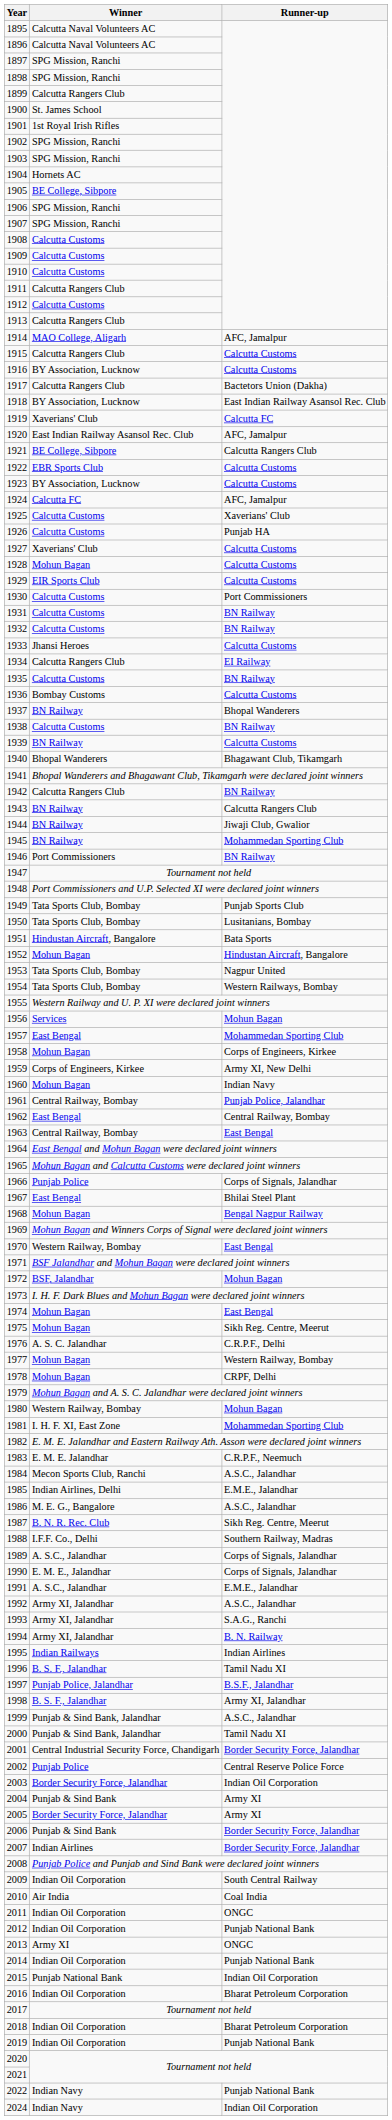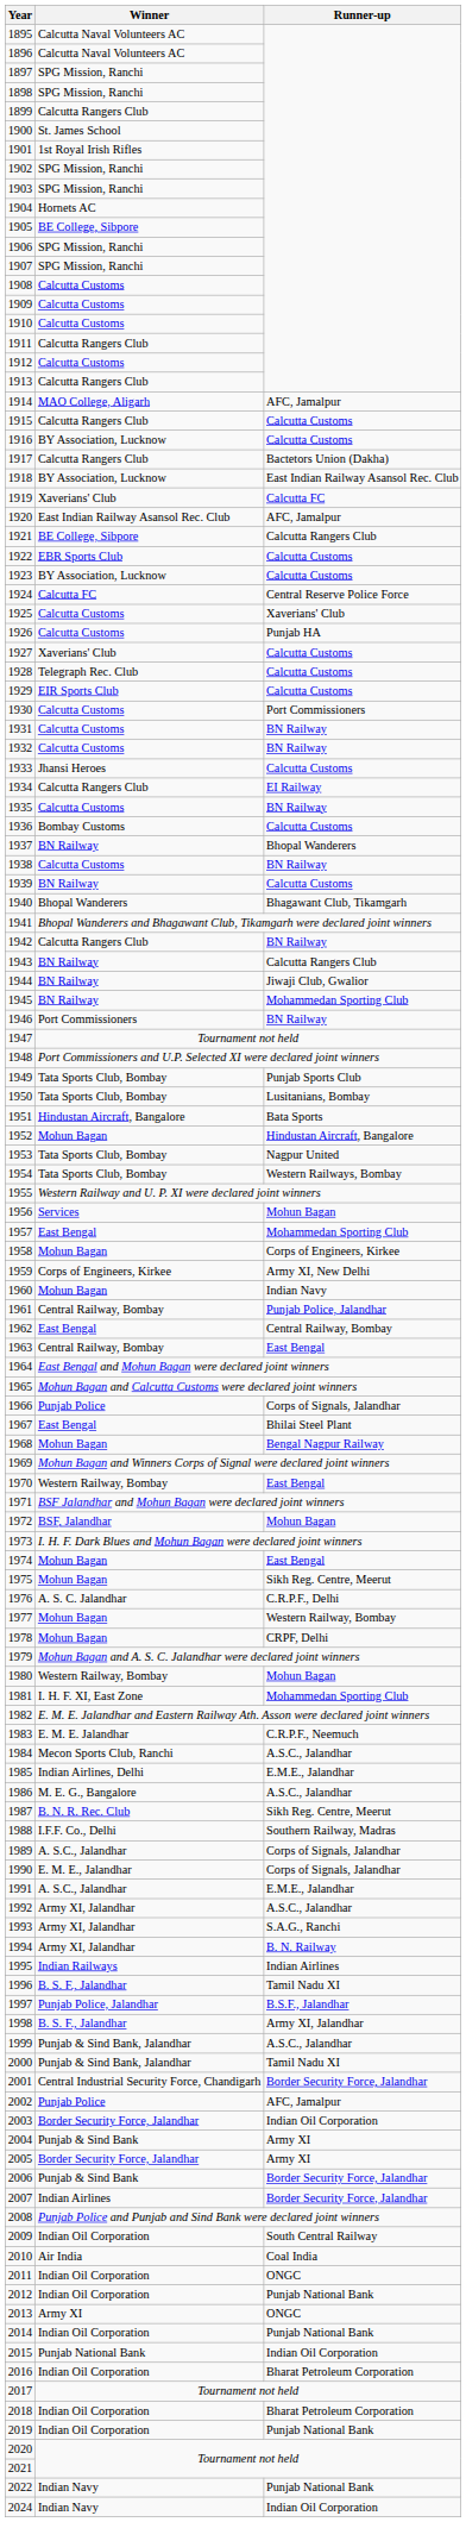1924 | Runner-up: AFC, Jamalpur -> Central Reserve Police Force
1928 | Winner: Mohun Bagan -> Telegraph Rec. Club
2002 | Runner-up: Central Reserve Police Force -> AFC, Jamalpur
